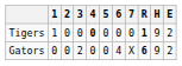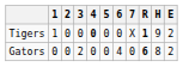Tigers | 7: 0 -> X
Gators | 7: X -> 0
Gators | H: 9 -> 8
